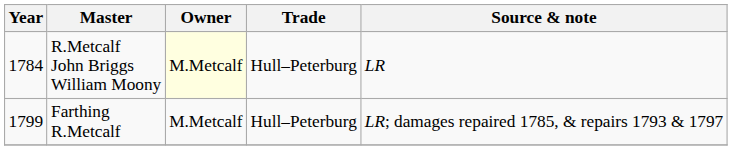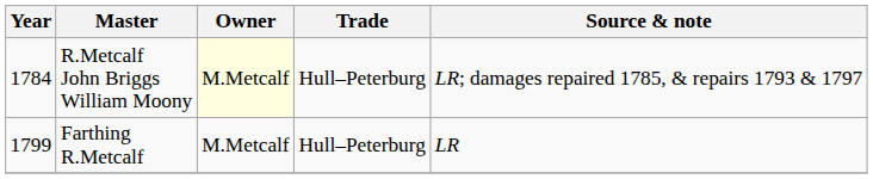R.Metcalf John Briggs William Moony | Source & note: LR -> LR; damages repaired 1785, & repairs 1793 & 1797
Farthing R.Metcalf | Source & note: LR; damages repaired 1785, & repairs 1793 & 1797 -> LR
